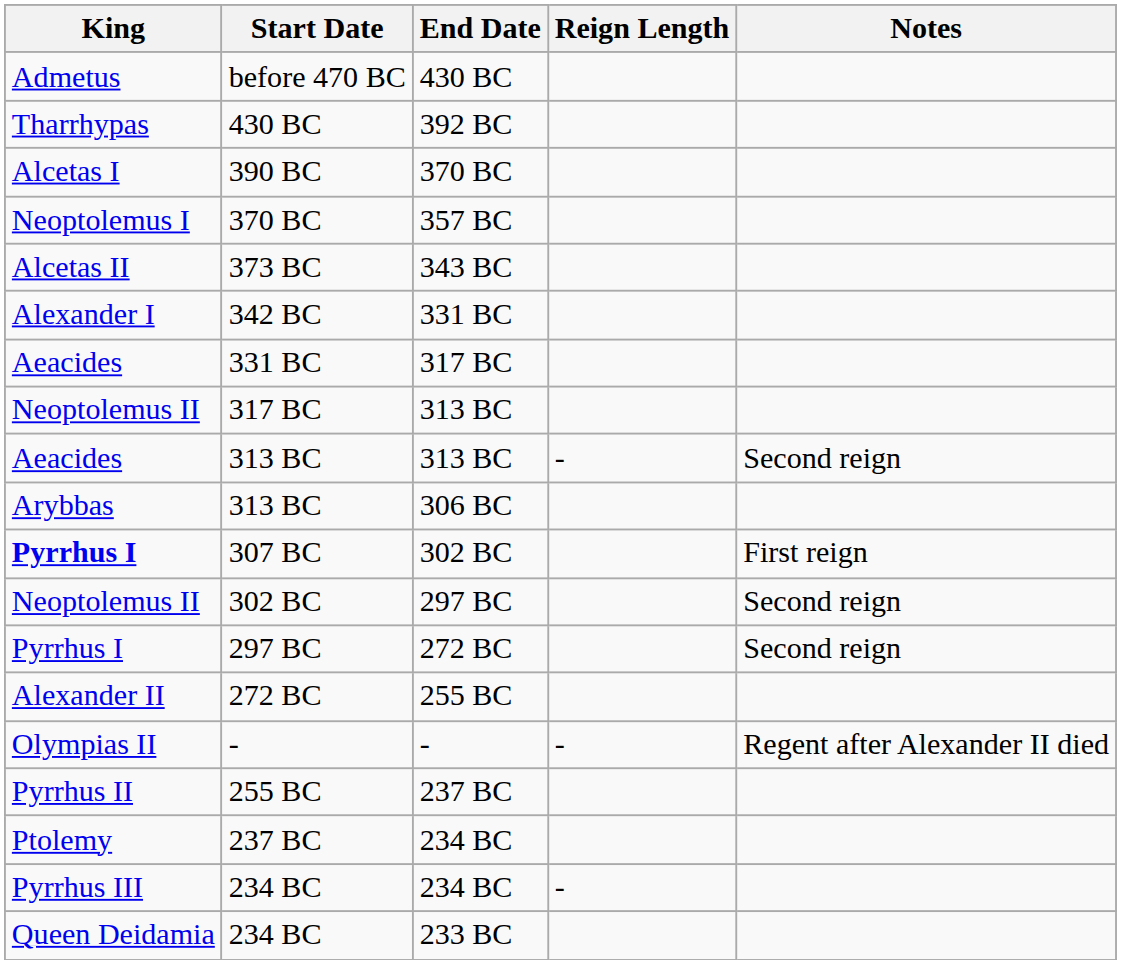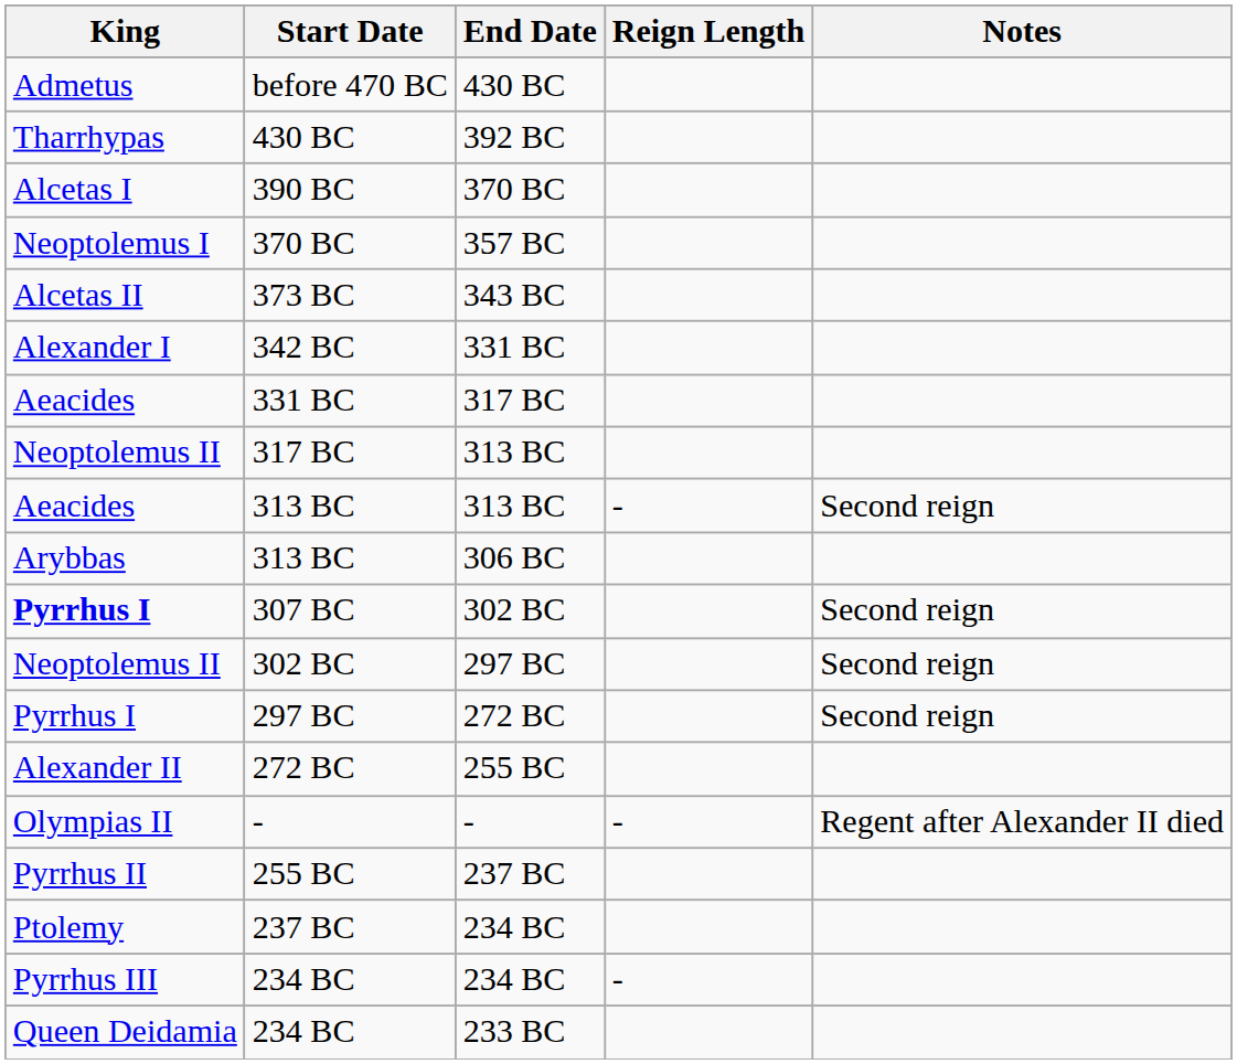307 BC | Notes: First reign -> Second reign
